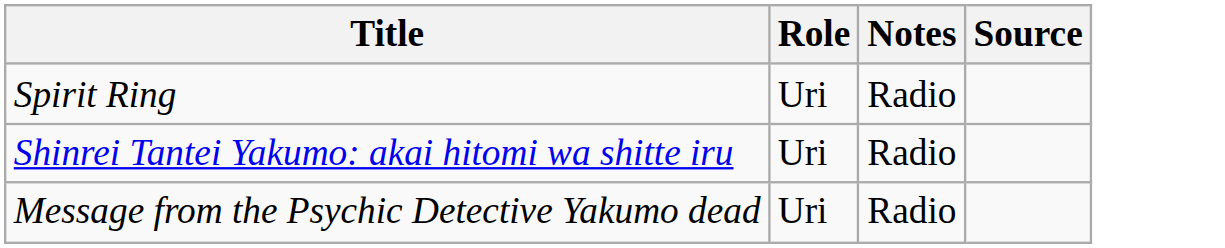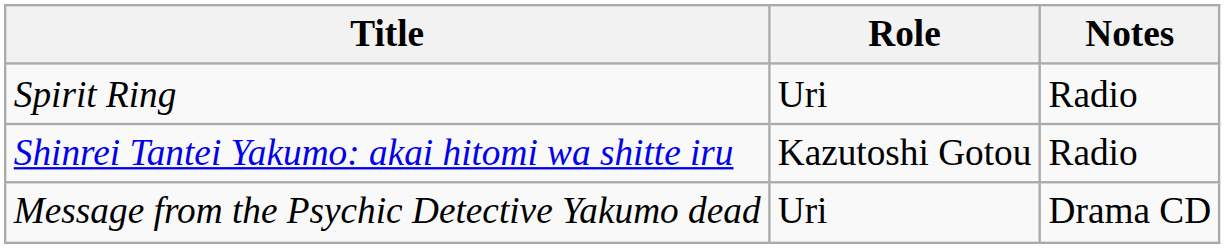- column: Source
Shinrei Tantei Yakumo: akai hitomi wa shitte iru | Role: Uri -> Kazutoshi Gotou
Message from the Psychic Detective Yakumo dead | Notes: Radio -> Drama CD
